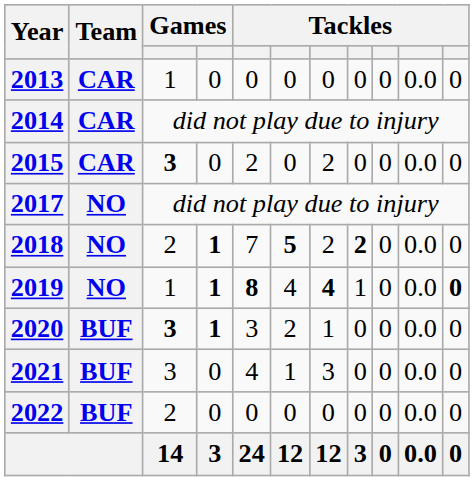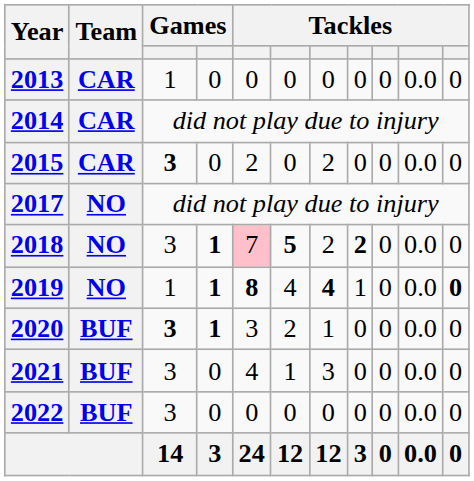2018 | column 3: 2 -> 3
2018 | column 5: no background -> pink background
2022 | column 3: 2 -> 3
